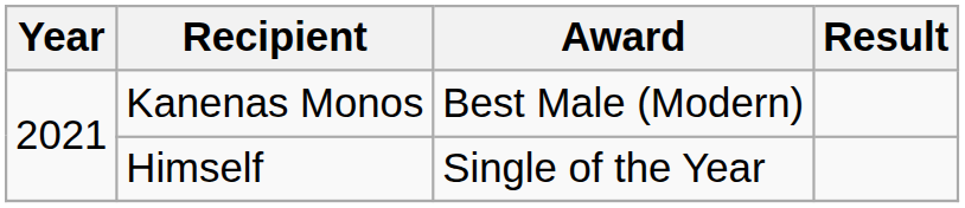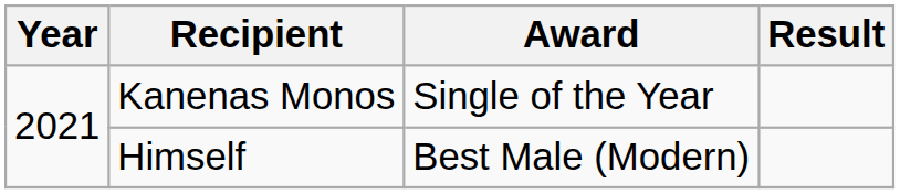Kanenas Monos | Award: Best Male (Modern) -> Single of the Year
Himself | Award: Single of the Year -> Best Male (Modern)
